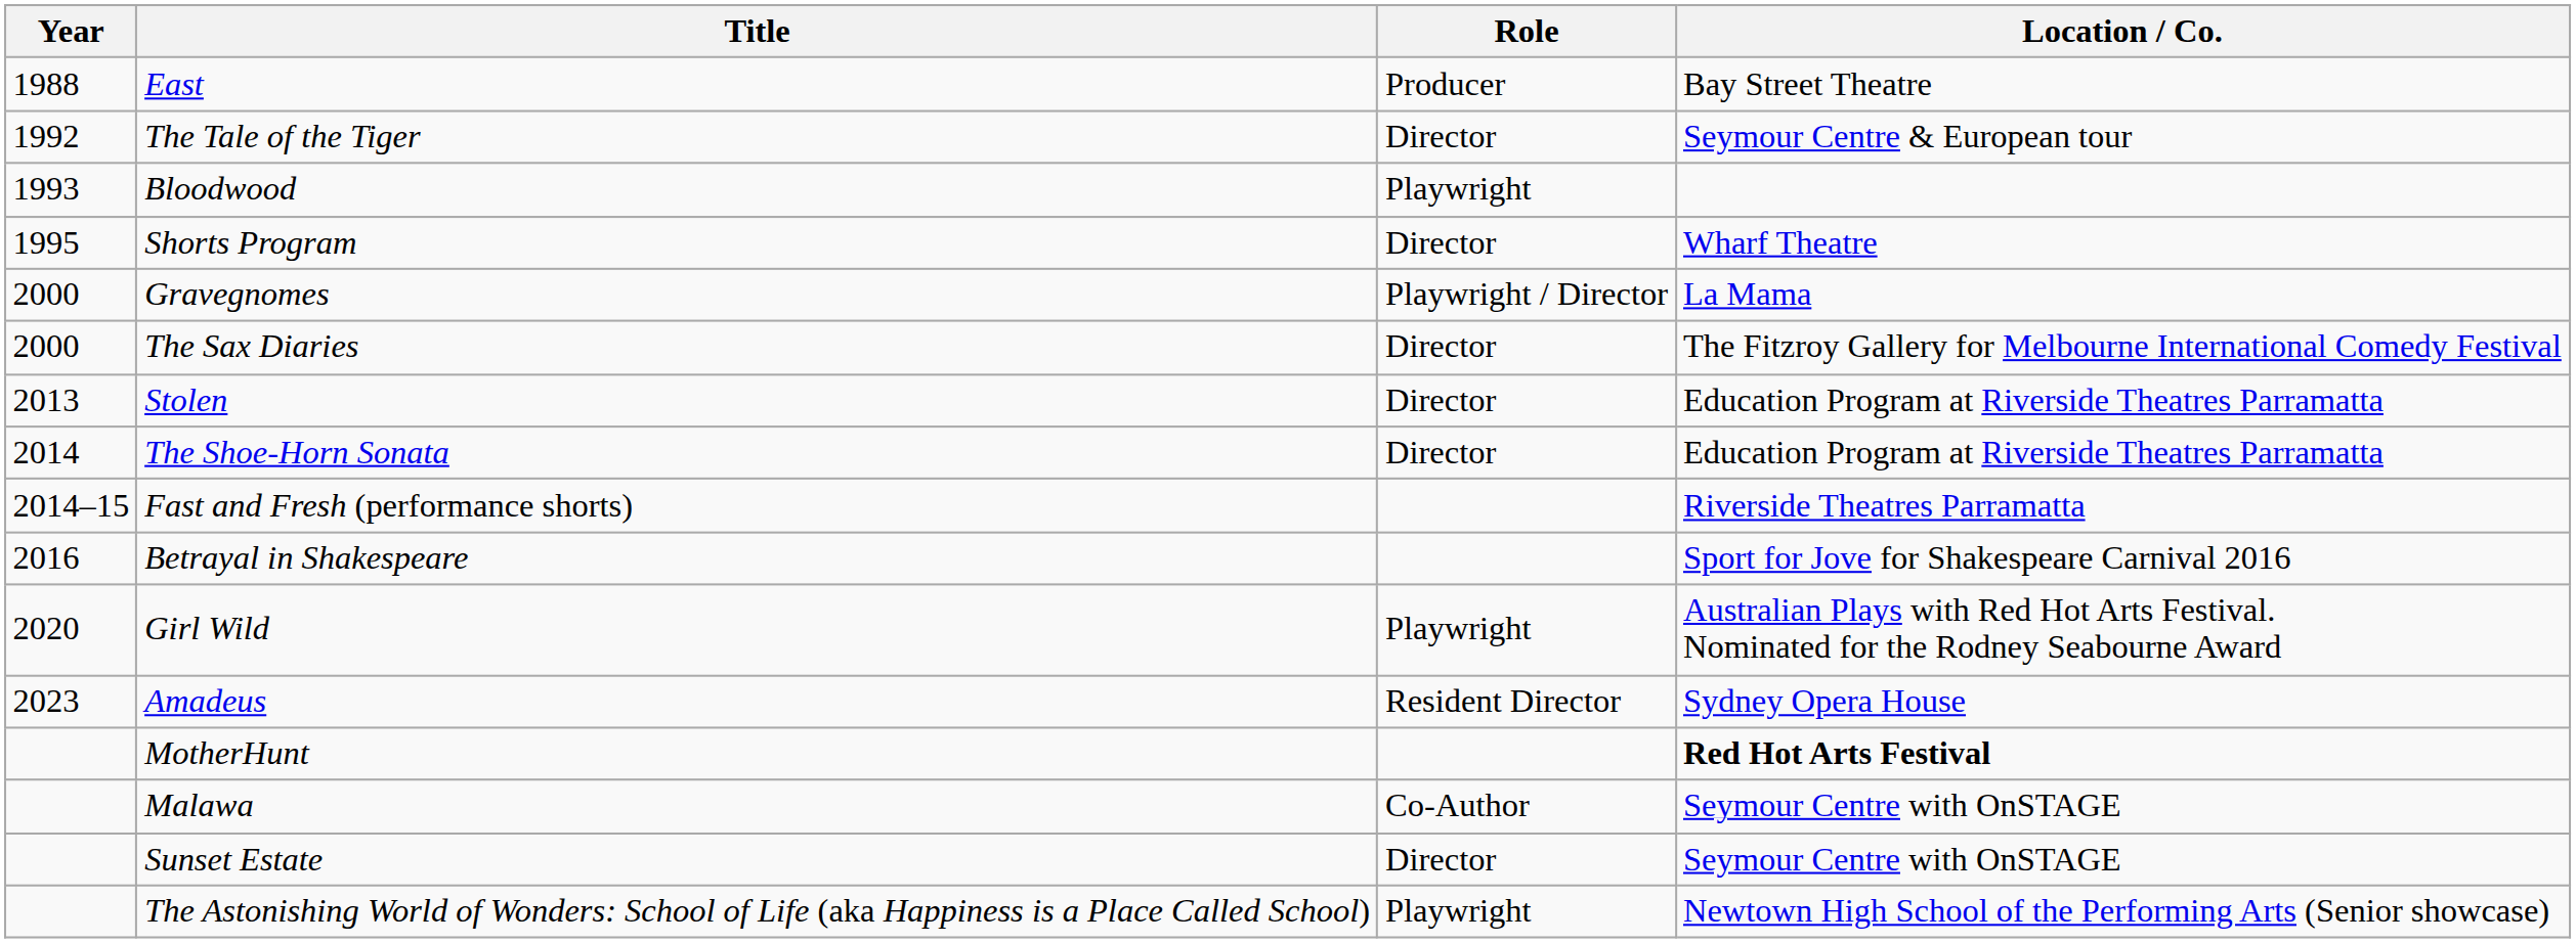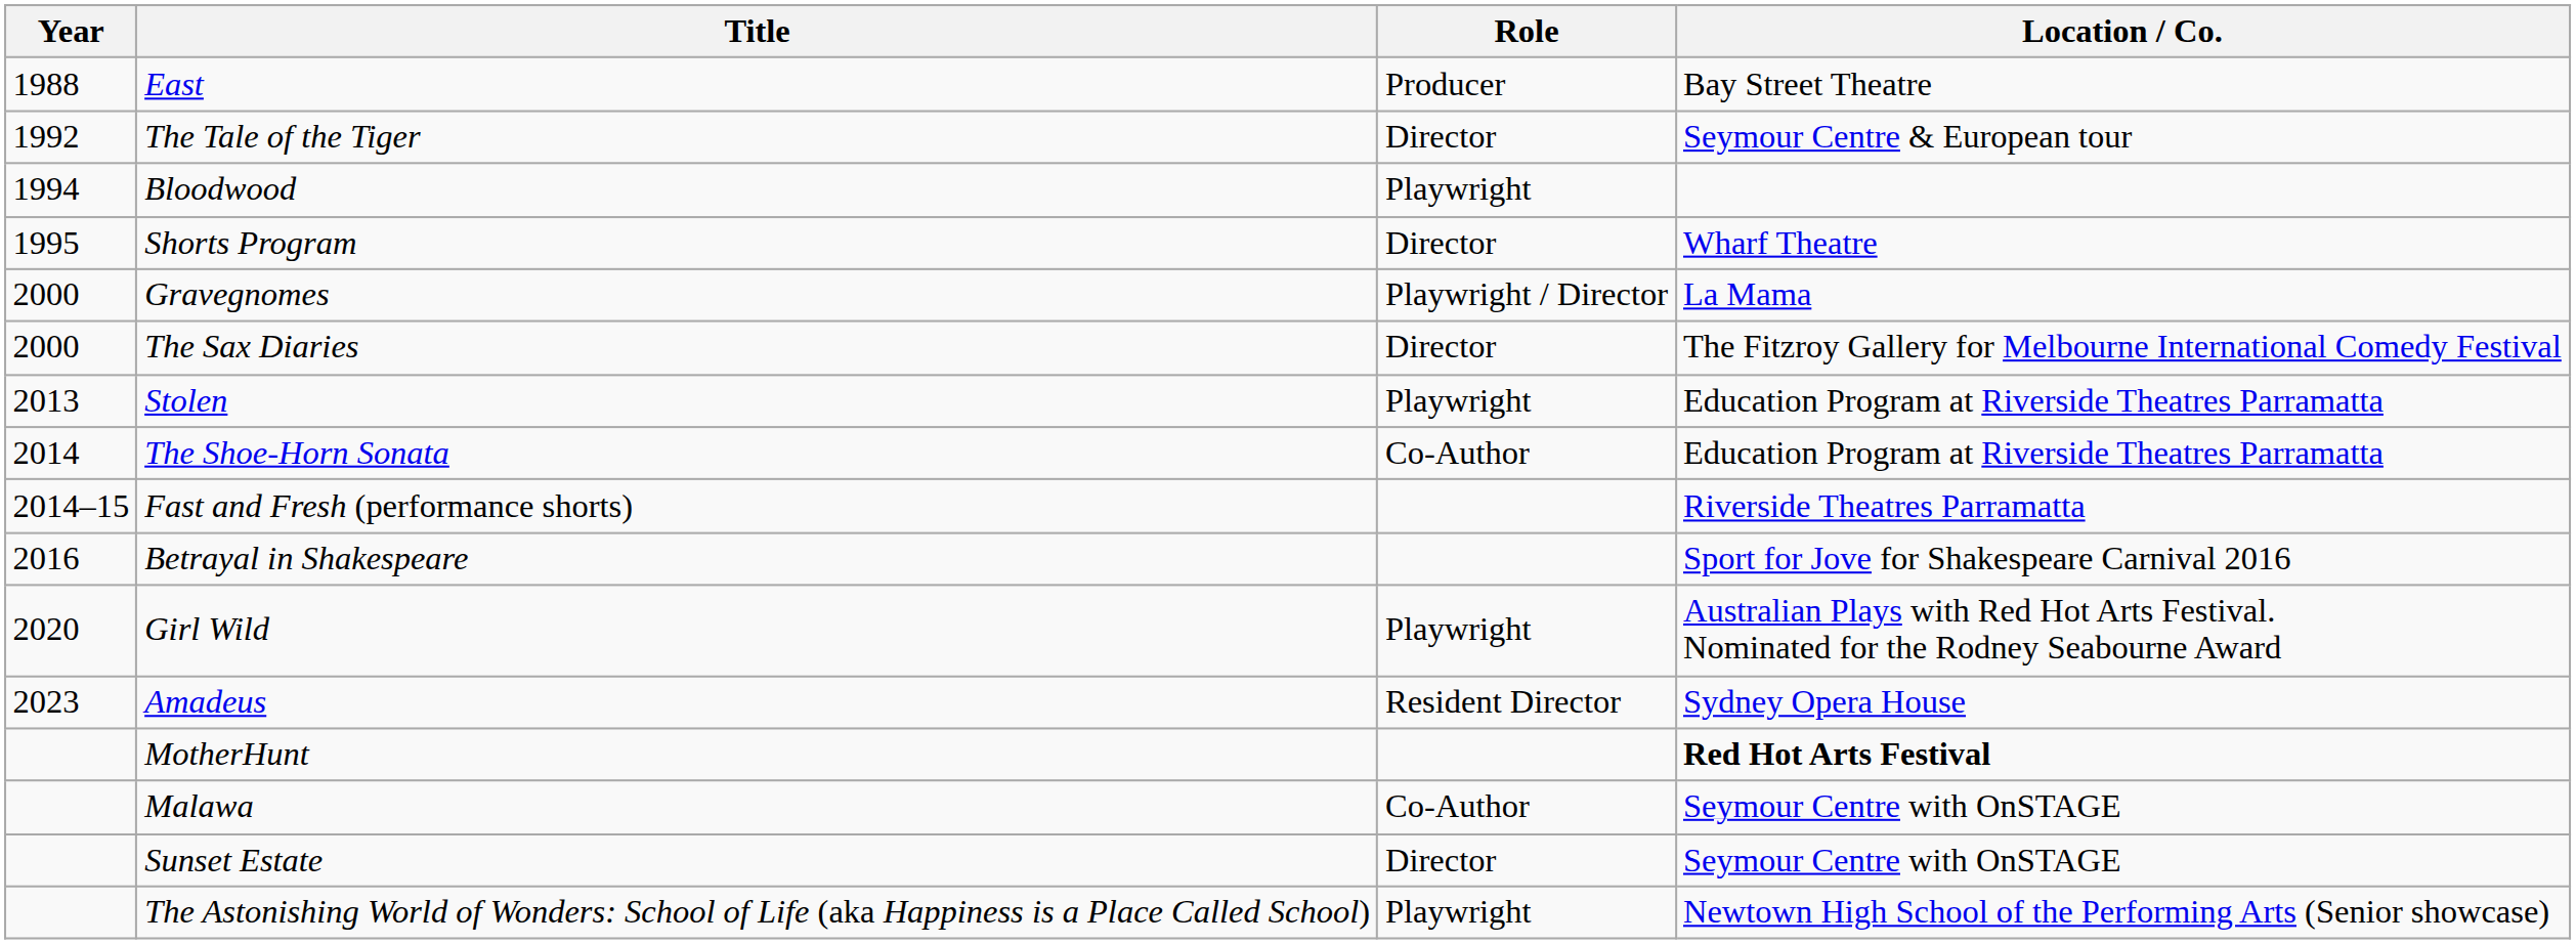Bloodwood | Year: 1993 -> 1994
Stolen | Role: Director -> Playwright
The Shoe-Horn Sonata | Role: Director -> Co-Author
